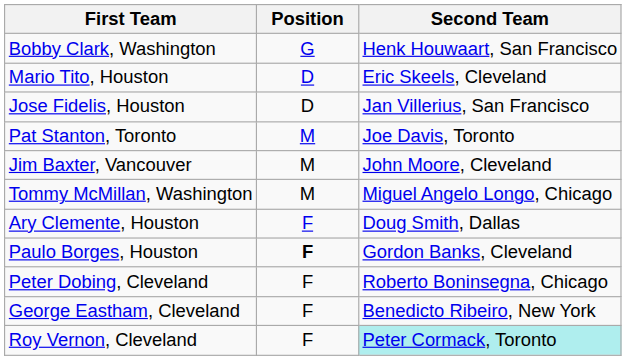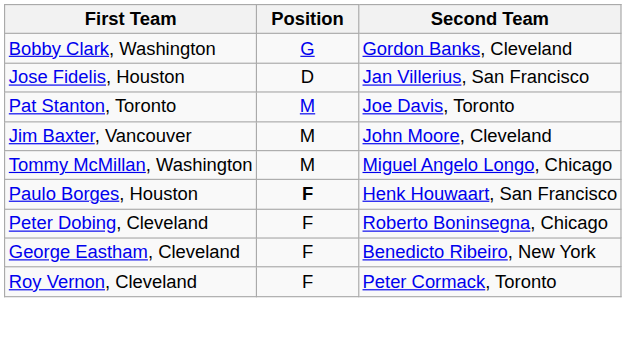Bobby Clark, Washington | Second Team: Henk Houwaart, San Francisco -> Gordon Banks, Cleveland
- row: Mario Tito, Houston | D | Eric Skeels, Cleveland
- row: Ary Clemente, Houston | F | Doug Smith, Dallas
Paulo Borges, Houston | Second Team: Gordon Banks, Cleveland -> Henk Houwaart, San Francisco
Roy Vernon, Cleveland | Second Team: paleturquoise background -> no background
